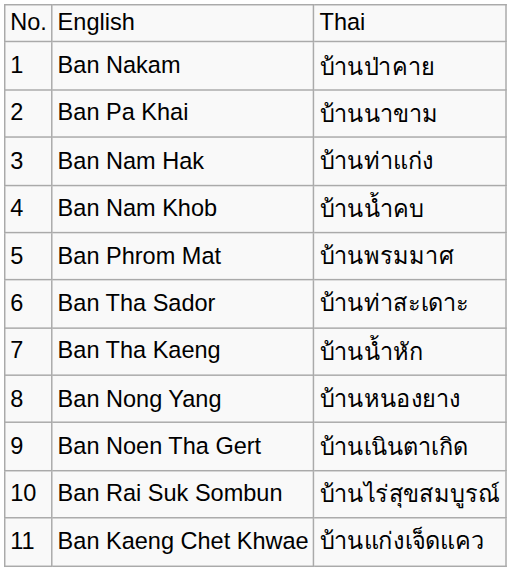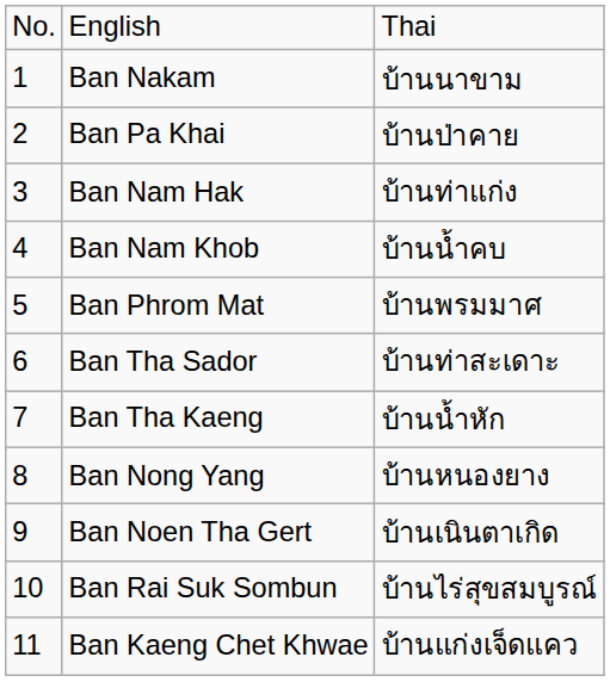Ban Nakam | column 3: บ้านป่าคาย -> บ้านนาขาม
Ban Pa Khai | column 3: บ้านนาขาม -> บ้านป่าคาย
